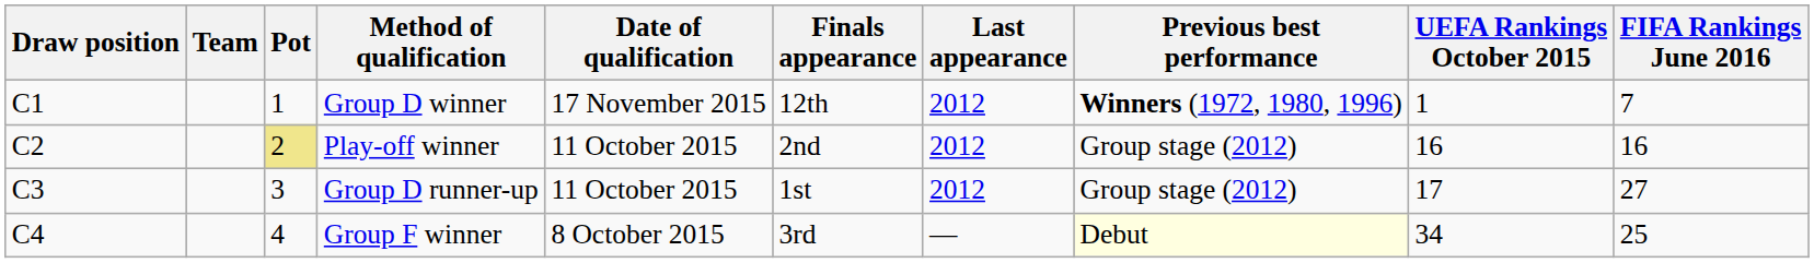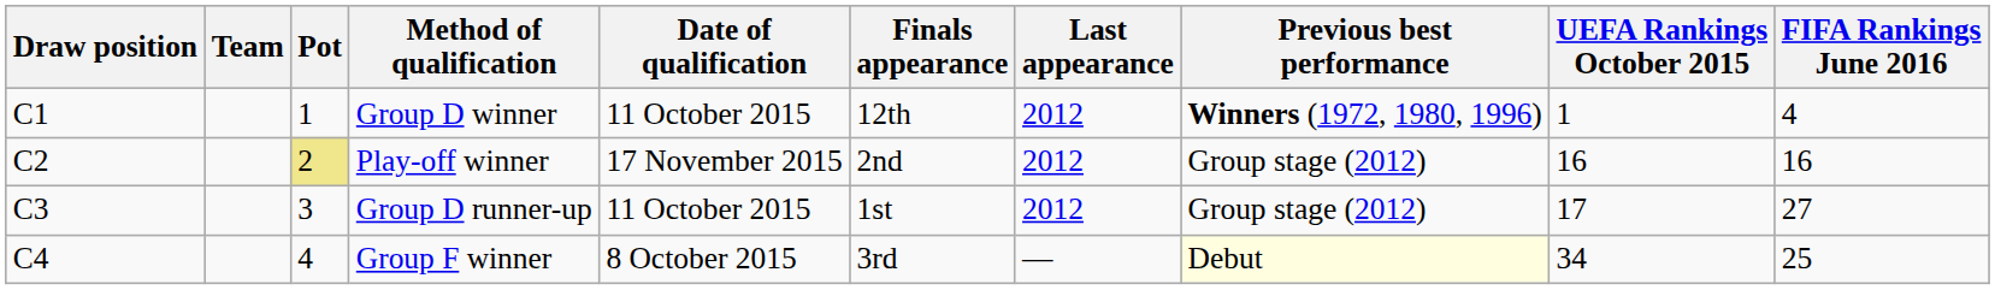Group D winner | Date of qualification: 17 November 2015 -> 11 October 2015
Group D winner | FIFA Rankings June 2016: 7 -> 4
Play-off winner | Date of qualification: 11 October 2015 -> 17 November 2015
